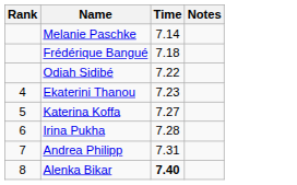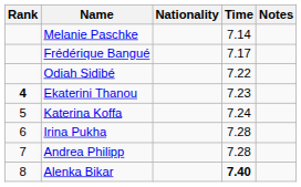+ column: Nationality
Frédérique Bangué | Time: 7.18 -> 7.17
Ekaterini Thanou | Rank: normal -> bold
Katerina Koffa | Time: 7.27 -> 7.24
Andrea Philipp | Time: 7.31 -> 7.28
